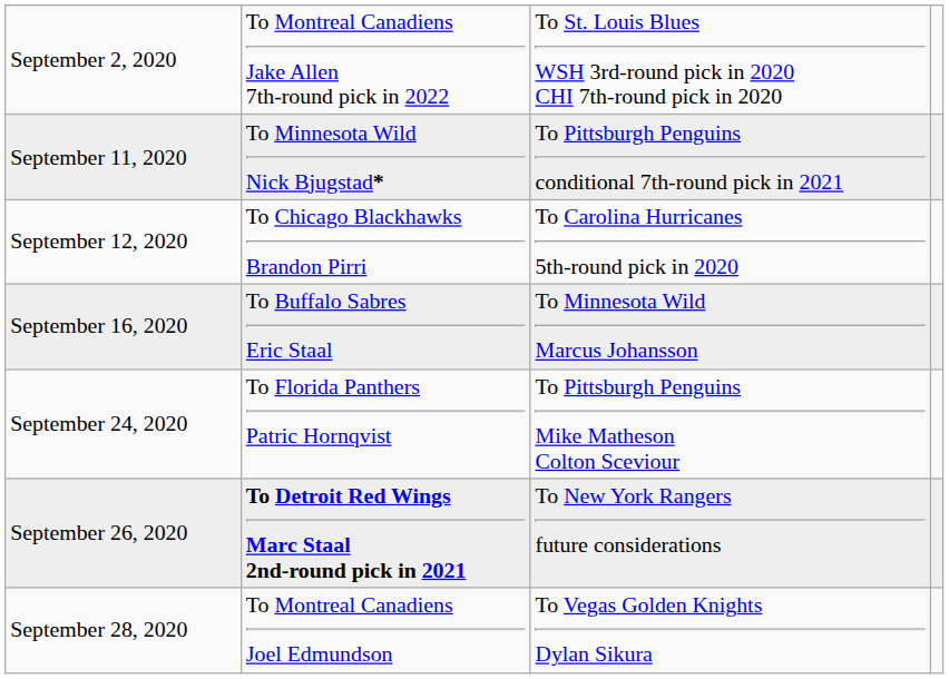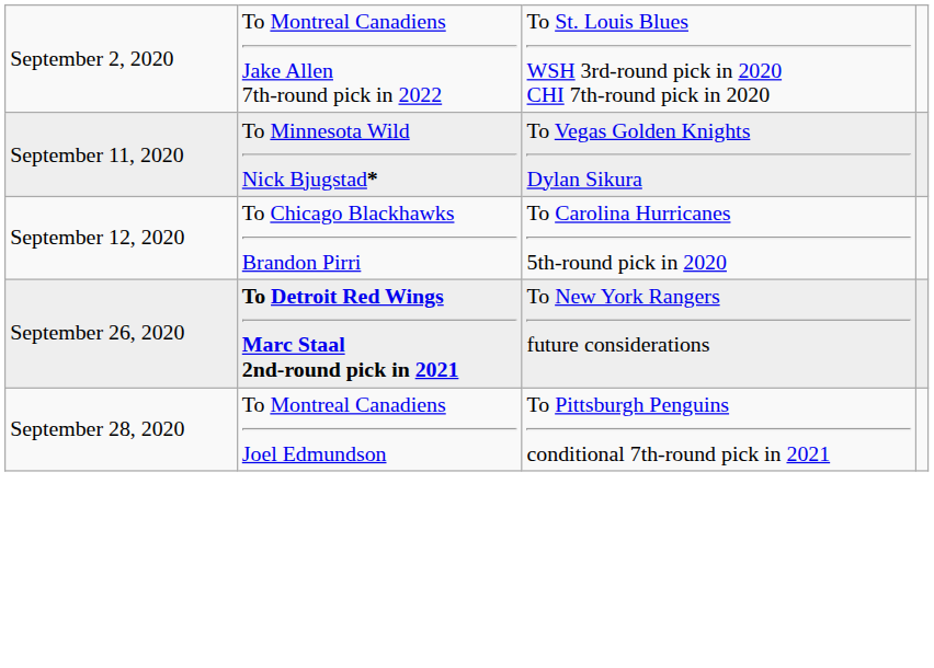September 11, 2020 | column 3: To Pittsburgh Penguins conditional 7th-round pick in 2021 -> To Vegas Golden Knights Dylan Sikura
- row: September 16, 2020 | To Buffalo Sabres Eric Staal | To Minnesota Wild Marcus Johansson
- row: September 24, 2020 | To Florida Panthers Patric Hornqvist | To Pittsburgh Penguins Mike Matheson Colton Sceviour
September 28, 2020 | column 3: To Vegas Golden Knights Dylan Sikura -> To Pittsburgh Penguins conditional 7th-round pick in 2021
